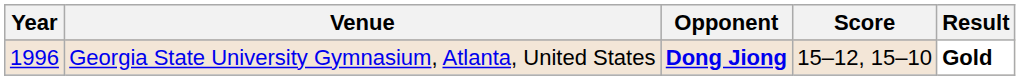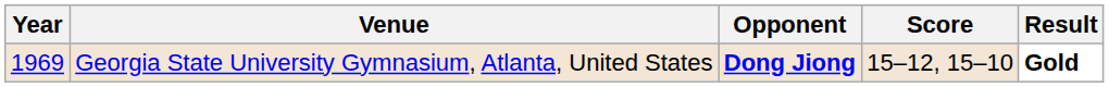Georgia State University Gymnasium, Atlanta, United States | Year: 1996 -> 1969
